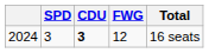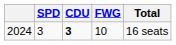2024 | FWG: 12 -> 10
